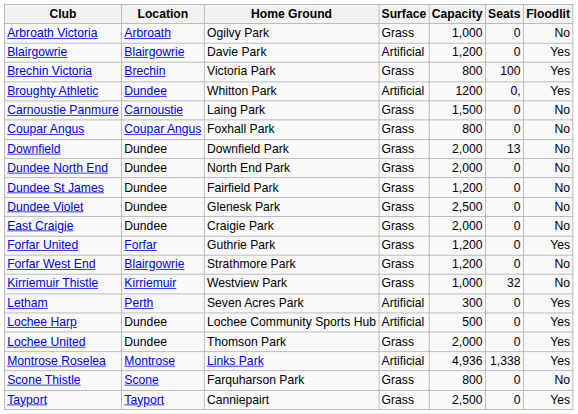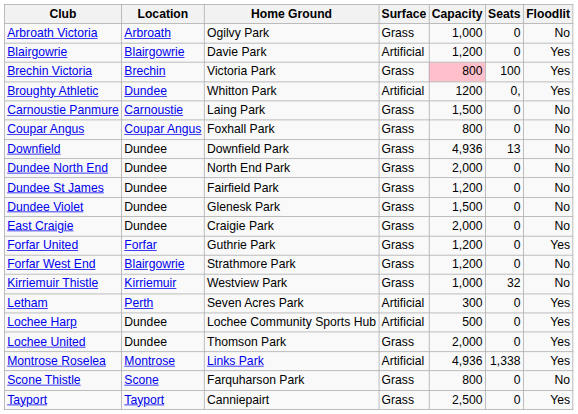Brechin Victoria | Capacity: no background -> pink background
Downfield | Capacity: 2,000 -> 4,936
Dundee Violet | Capacity: 2,500 -> 1,500
